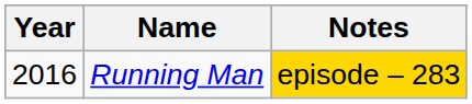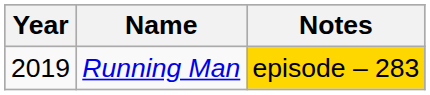Running Man | Year: 2016 -> 2019
